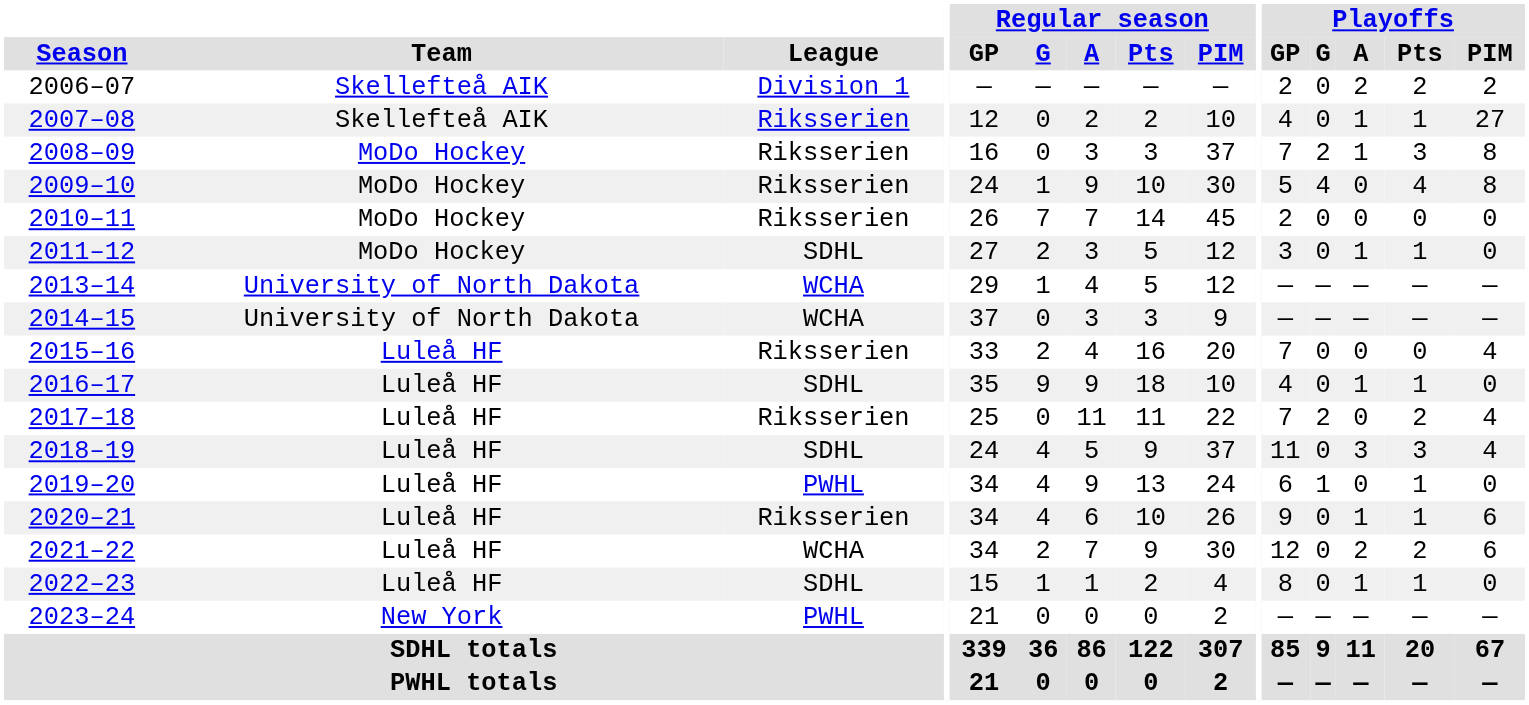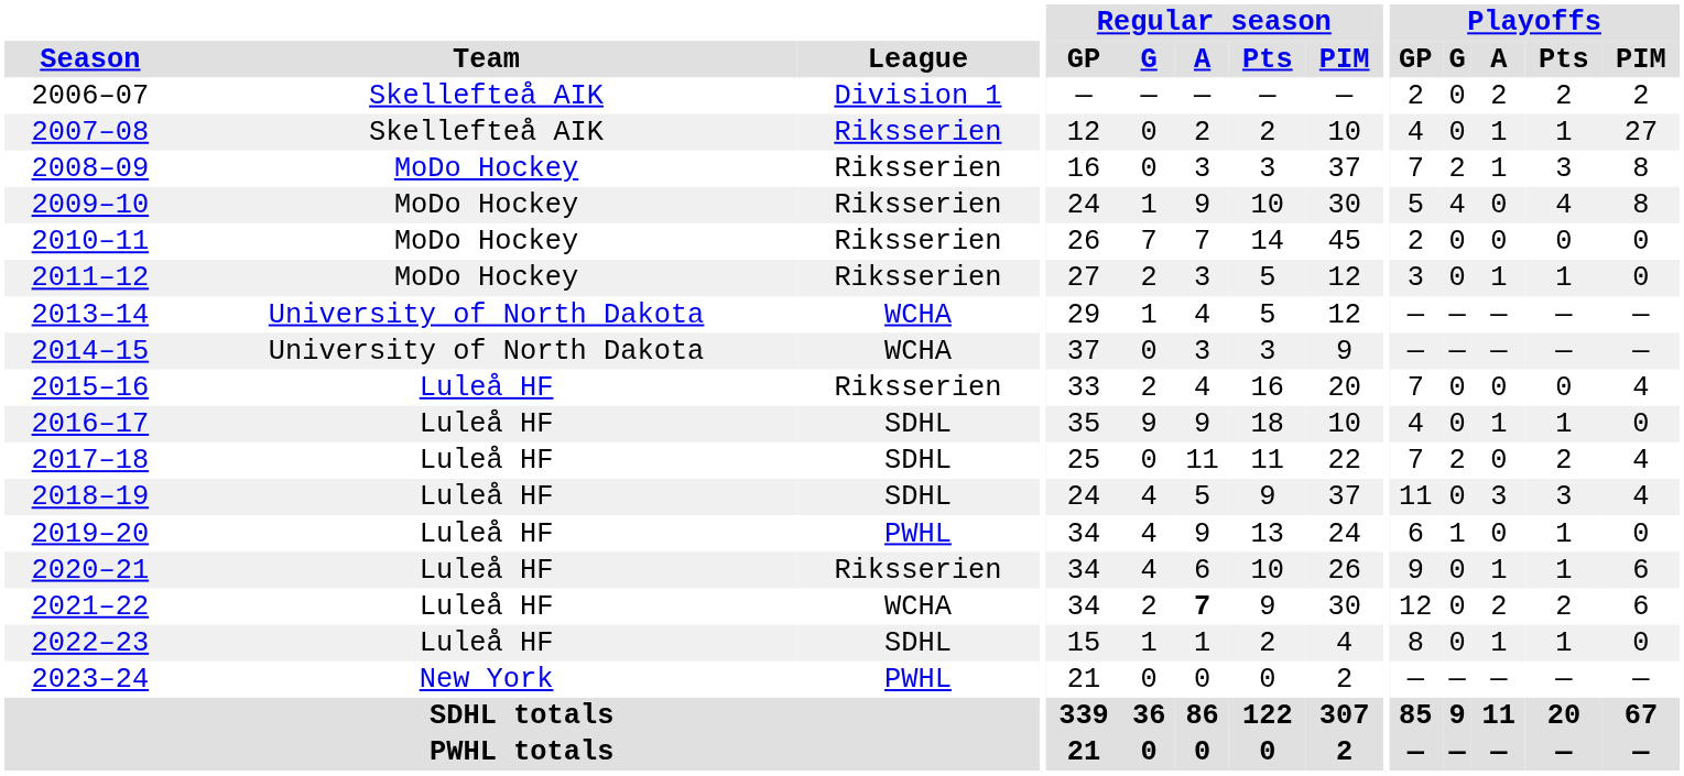2011–12 | League: SDHL -> Riksserien
2017–18 | League: Riksserien -> SDHL
2021–22 | Regular season / A: normal -> bold
